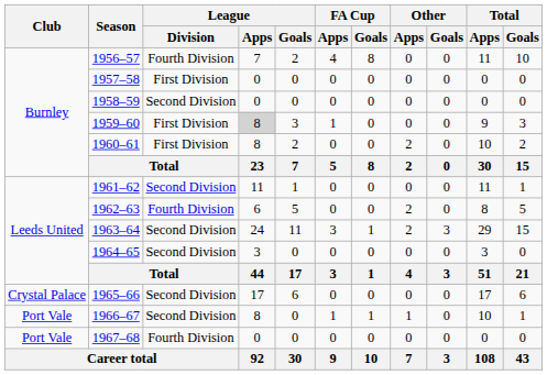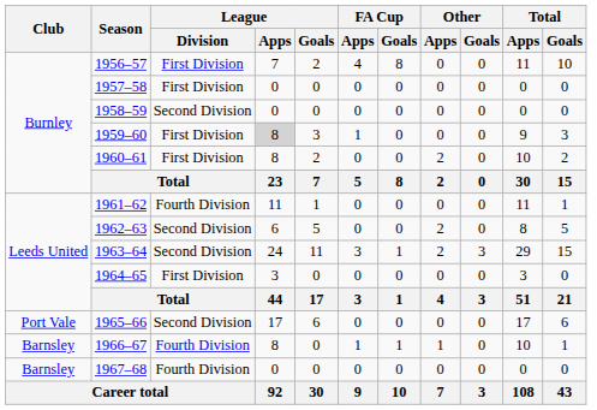1956–57 | League / Division: Fourth Division -> First Division
1961–62 | League / Division: Second Division -> Fourth Division
1962–63 | League / Division: Fourth Division -> Second Division
1964–65 | League / Division: Second Division -> First Division
1965–66 | Club: Crystal Palace -> Port Vale
1966–67 | Club: Port Vale -> Barnsley
1966–67 | League / Division: Second Division -> Fourth Division
1967–68 | Club: Port Vale -> Barnsley
